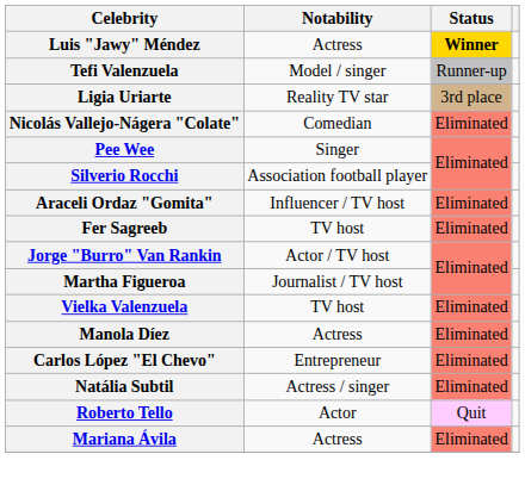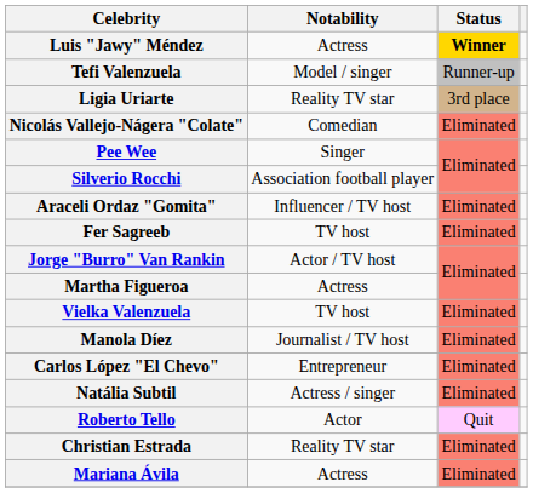Martha Figueroa | Notability: Journalist / TV host -> Actress
Manola Díez | Notability: Actress -> Journalist / TV host
+ row: Christian Estrada | Reality TV star | Eliminated
